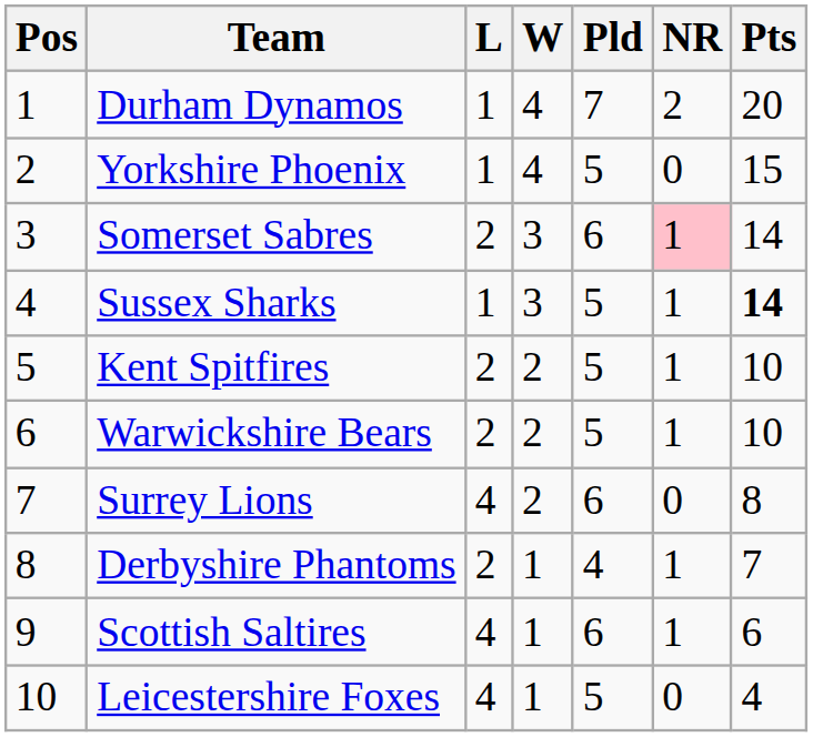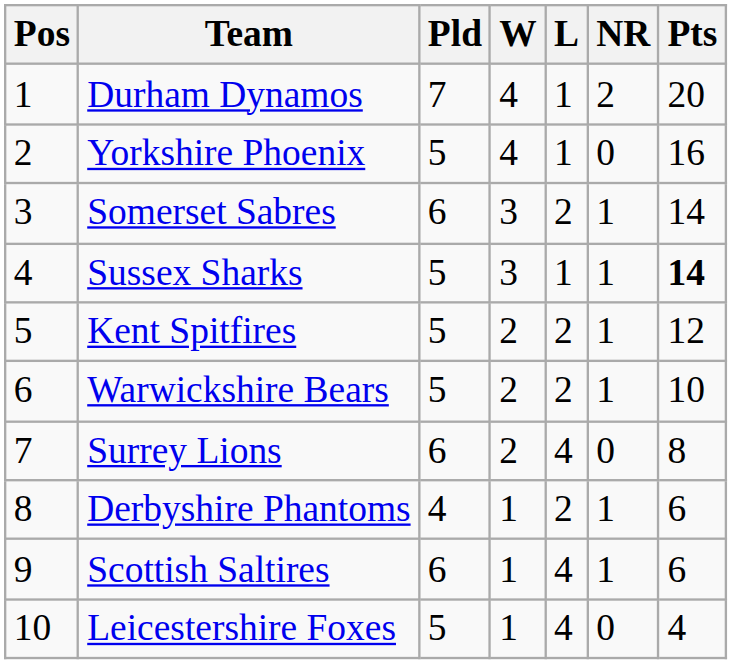columns swapped: Pld <-> L
Yorkshire Phoenix | Pts: 15 -> 16
Somerset Sabres | NR: pink background -> no background
Kent Spitfires | Pts: 10 -> 12
Derbyshire Phantoms | Pts: 7 -> 6
